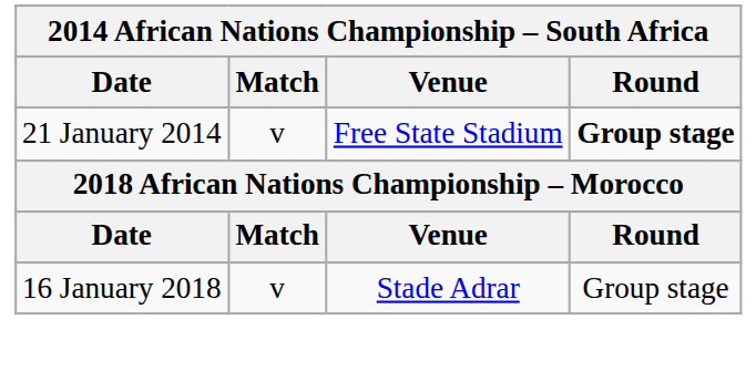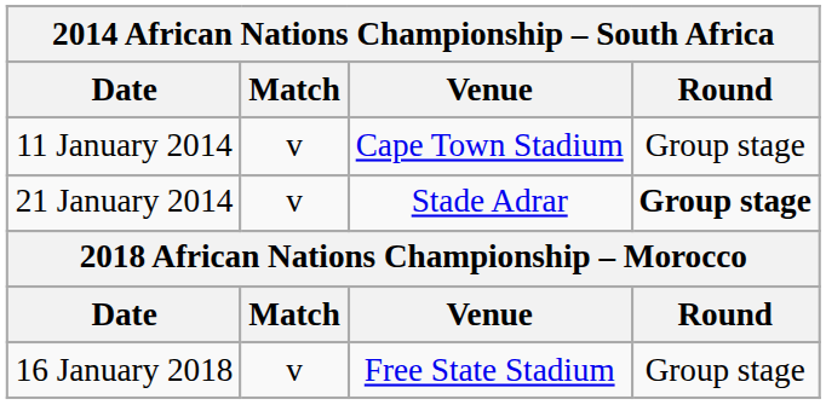+ row: 11 January 2014 | v | Cape Town Stadium | Group stage
21 January 2014 | Venue: Free State Stadium -> Stade Adrar
16 January 2018 | Venue: Stade Adrar -> Free State Stadium
